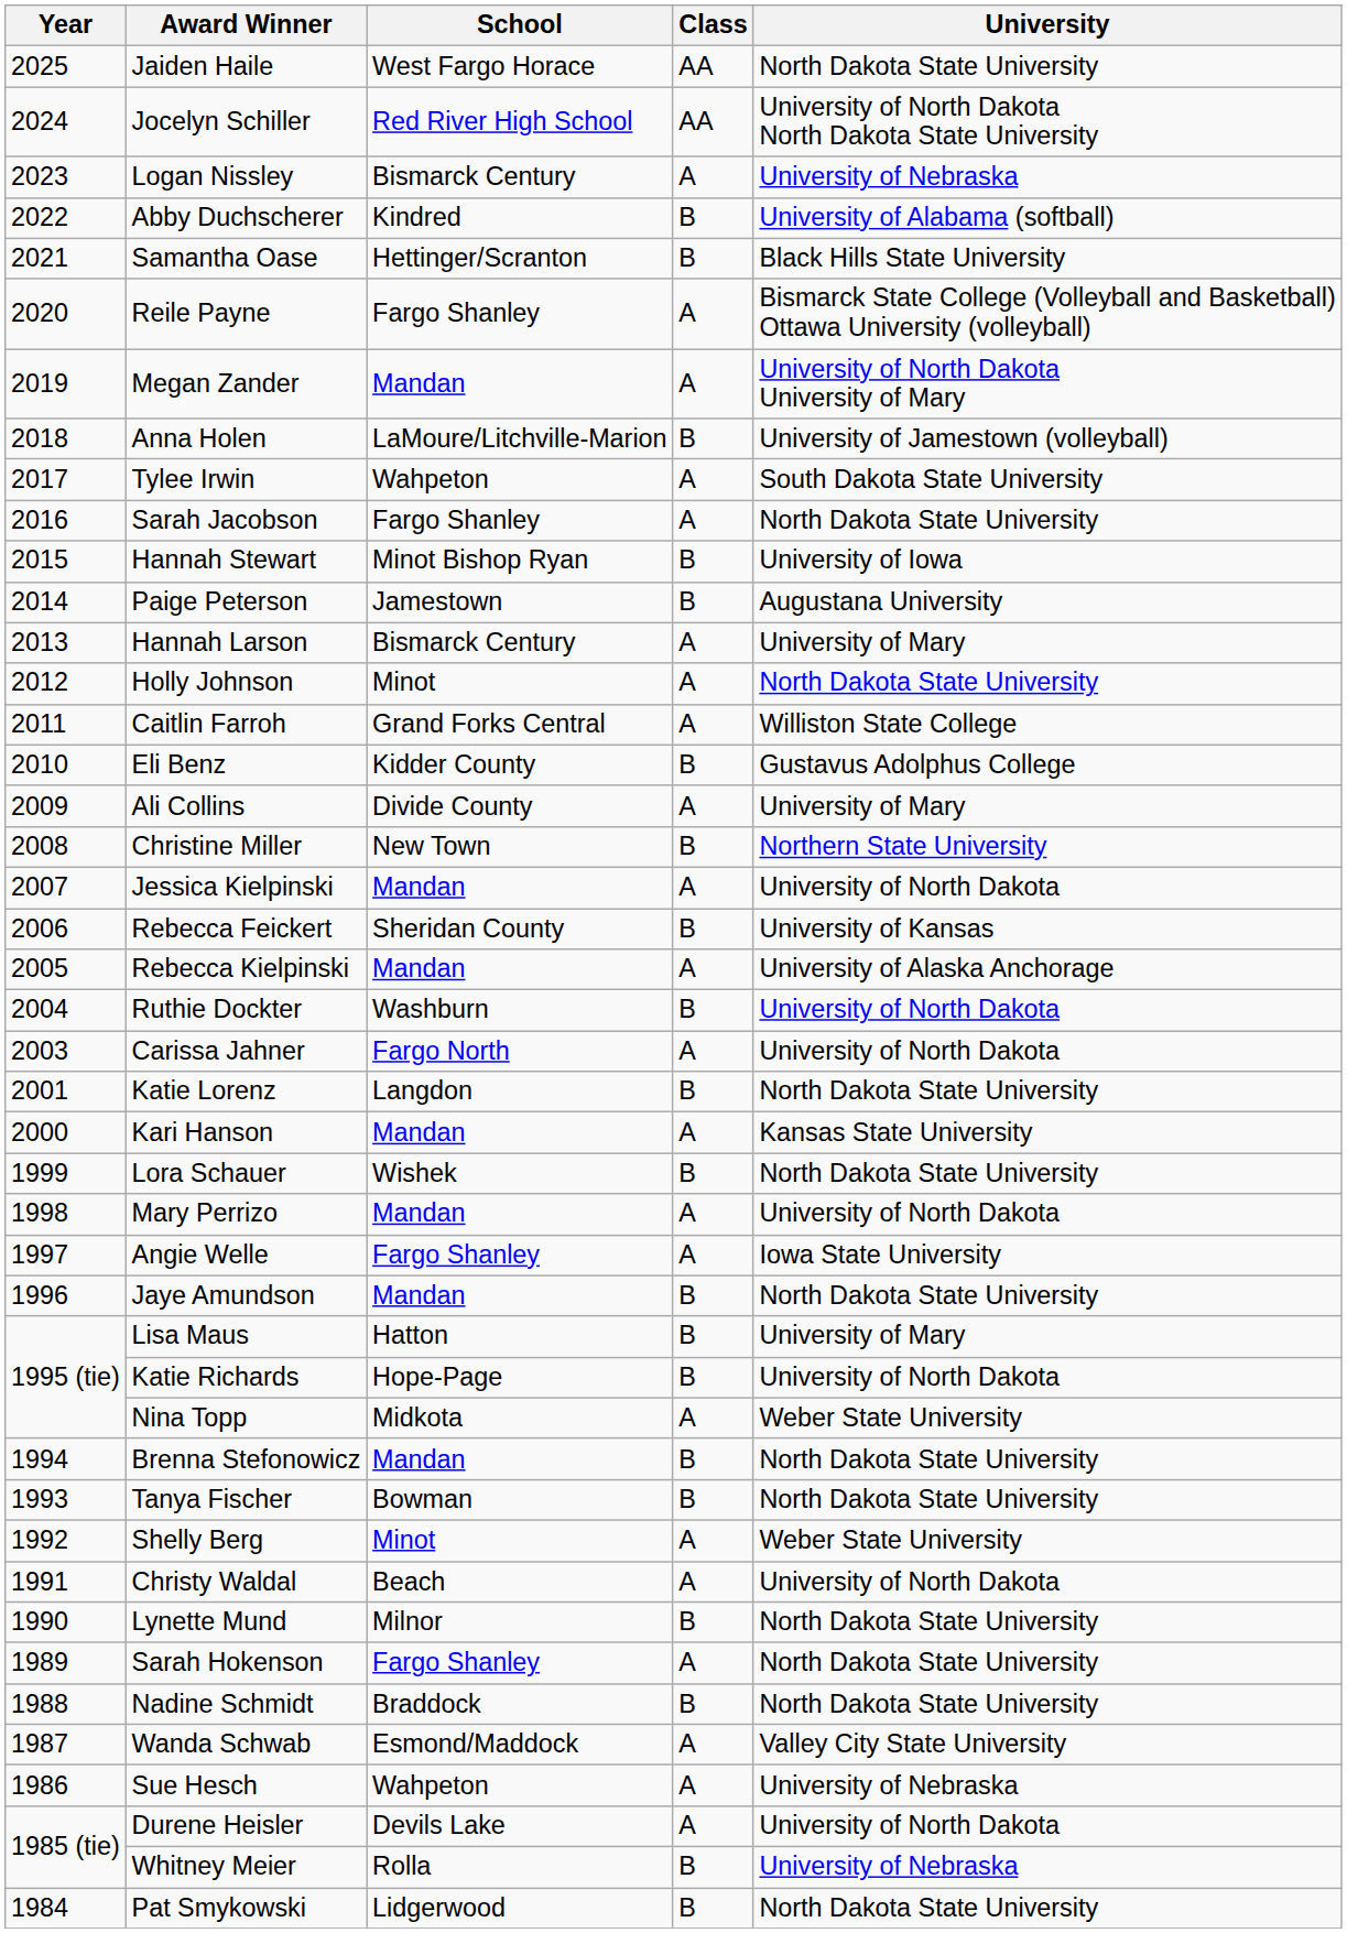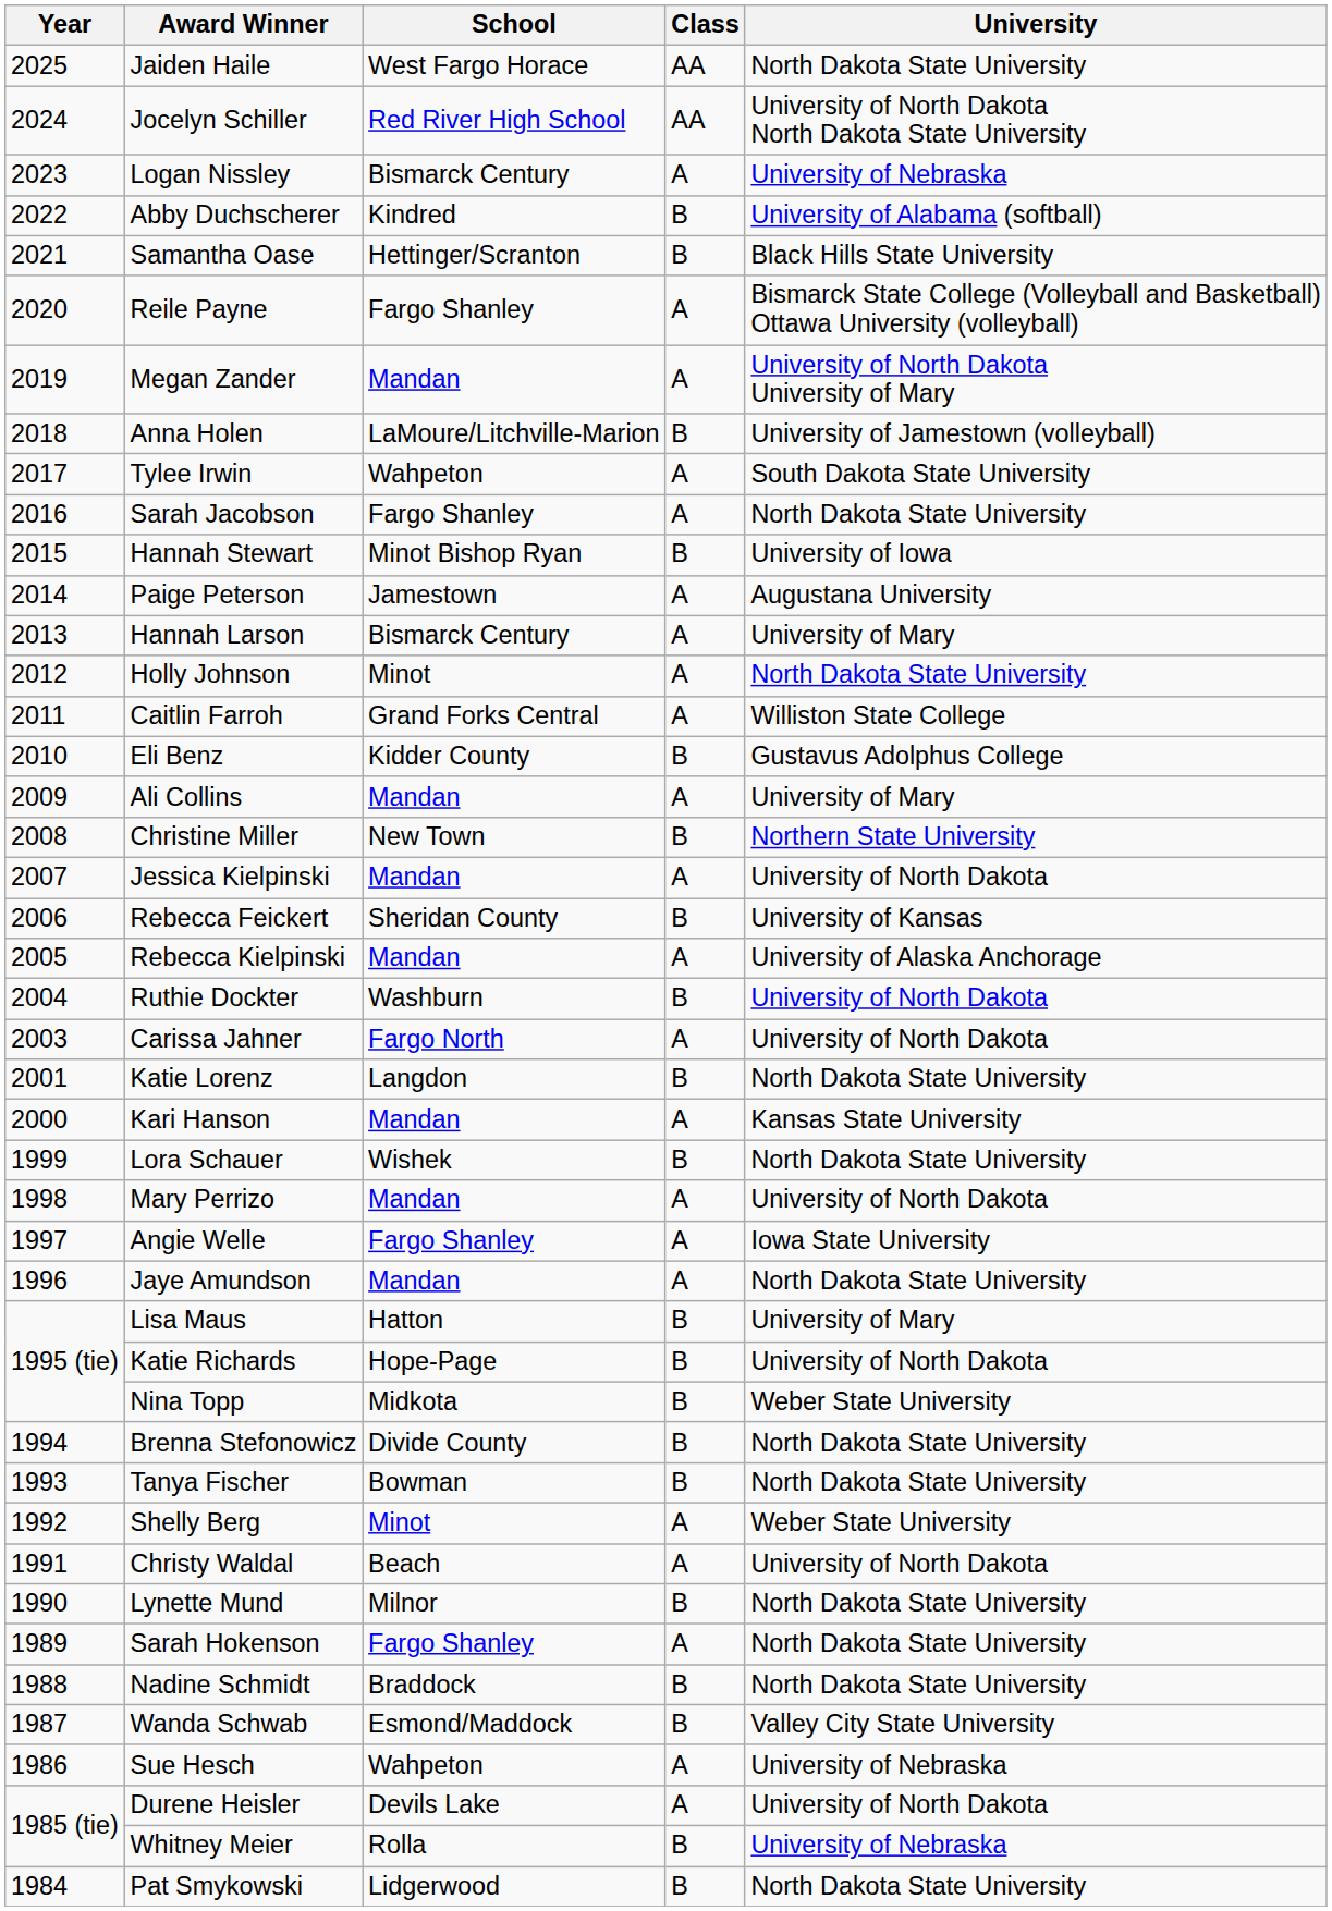Paige Peterson | Class: B -> A
Ali Collins | School: Divide County -> Mandan
Jaye Amundson | Class: B -> A
Nina Topp | Class: A -> B
Brenna Stefonowicz | School: Mandan -> Divide County
Wanda Schwab | Class: A -> B
